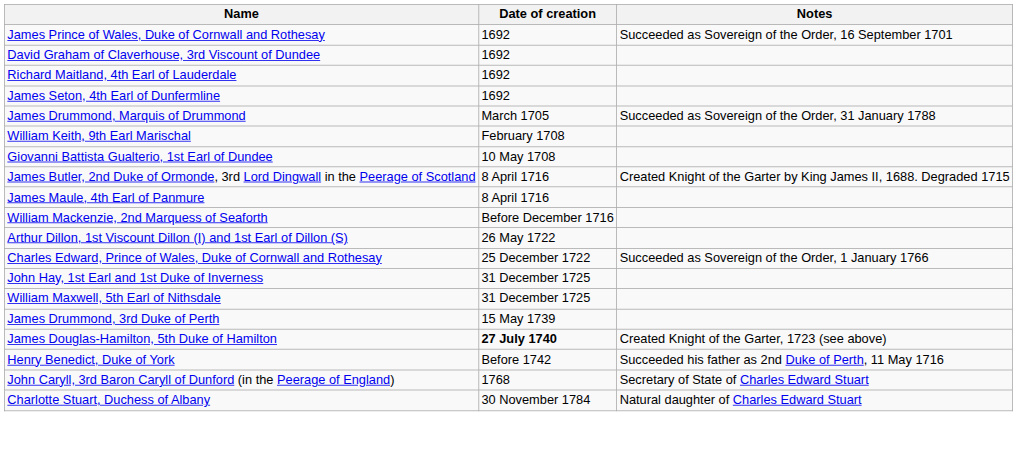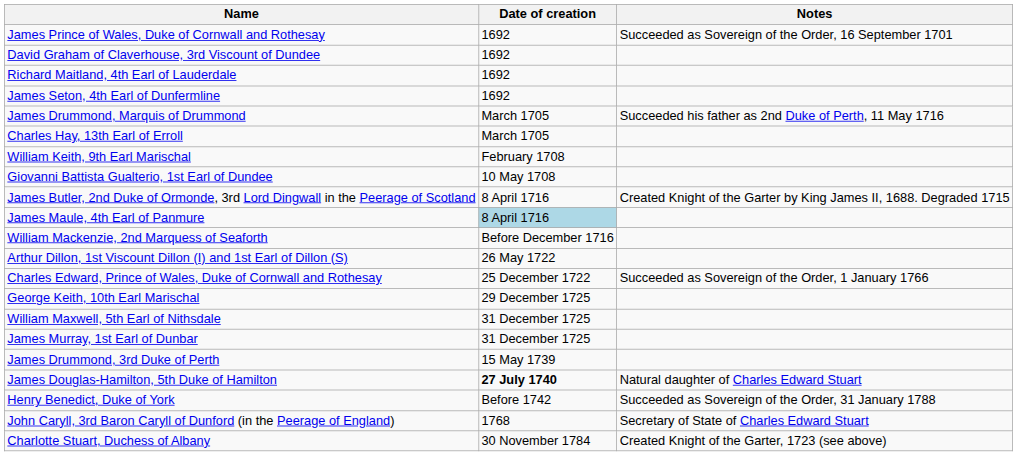James Drummond, Marquis of Drummond | Notes: Succeeded as Sovereign of the Order, 31 January 1788 -> Succeeded his father as 2nd Duke of Perth, 11 May 1716
+ row: Charles Hay, 13th Earl of Erroll | March 1705
James Maule, 4th Earl of Panmure | Date of creation: no background -> lightblue background
+ row: George Keith, 10th Earl Marischal | 29 December 1725
- row: John Hay, 1st Earl and 1st Duke of Inverness | 31 December 1725
+ row: James Murray, 1st Earl of Dunbar | 31 December 1725
James Douglas-Hamilton, 5th Duke of Hamilton | Notes: Created Knight of the Garter, 1723 (see above) -> Natural daughter of Charles Edward Stuart
Henry Benedict, Duke of York | Notes: Succeeded his father as 2nd Duke of Perth, 11 May 1716 -> Succeeded as Sovereign of the Order, 31 January 1788
Charlotte Stuart, Duchess of Albany | Notes: Natural daughter of Charles Edward Stuart -> Created Knight of the Garter, 1723 (see above)
